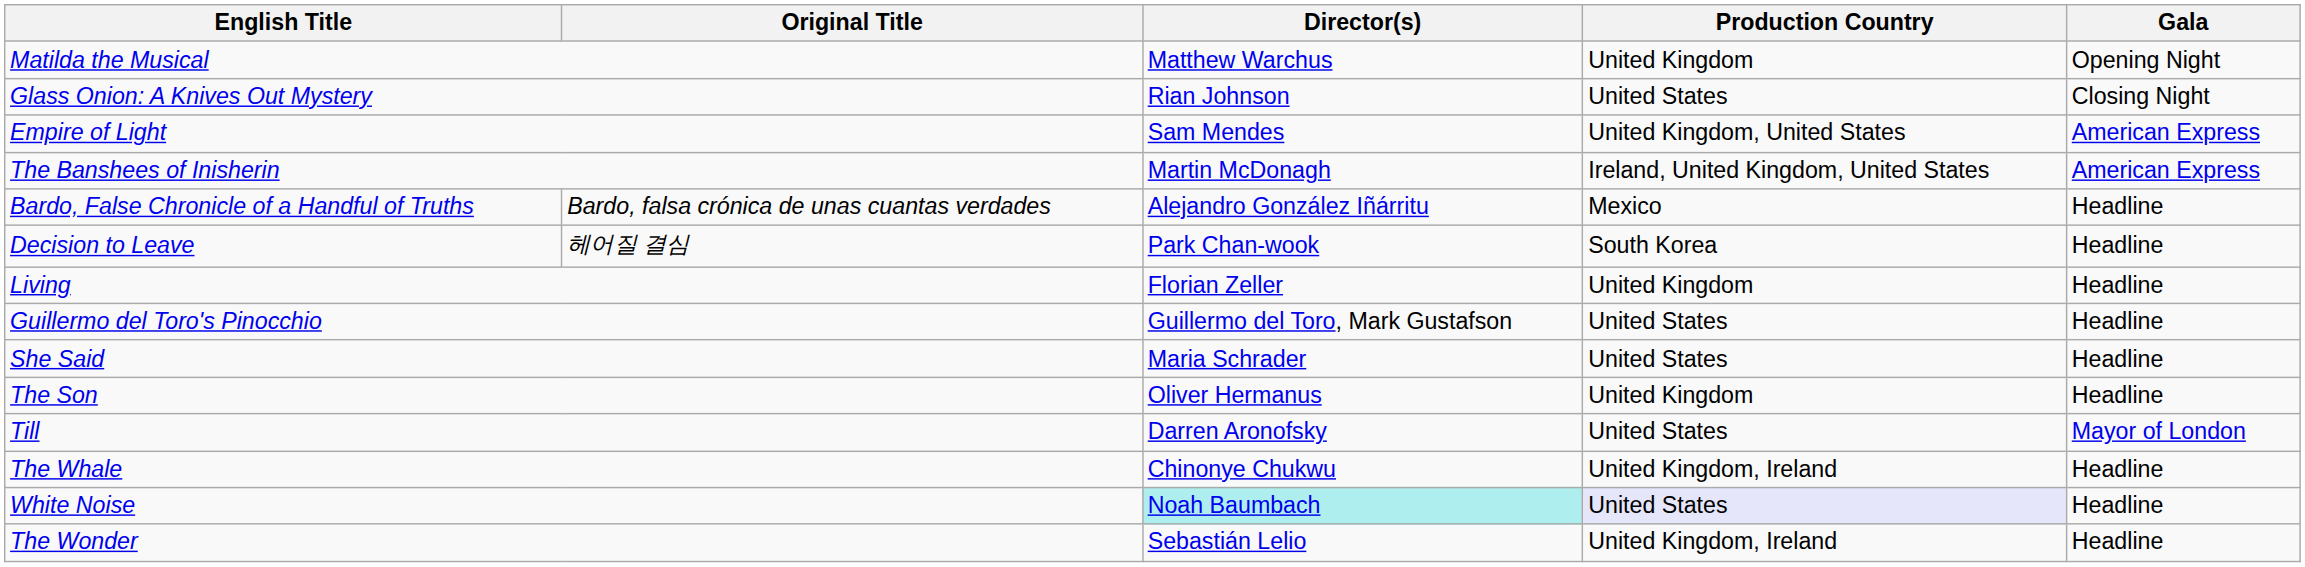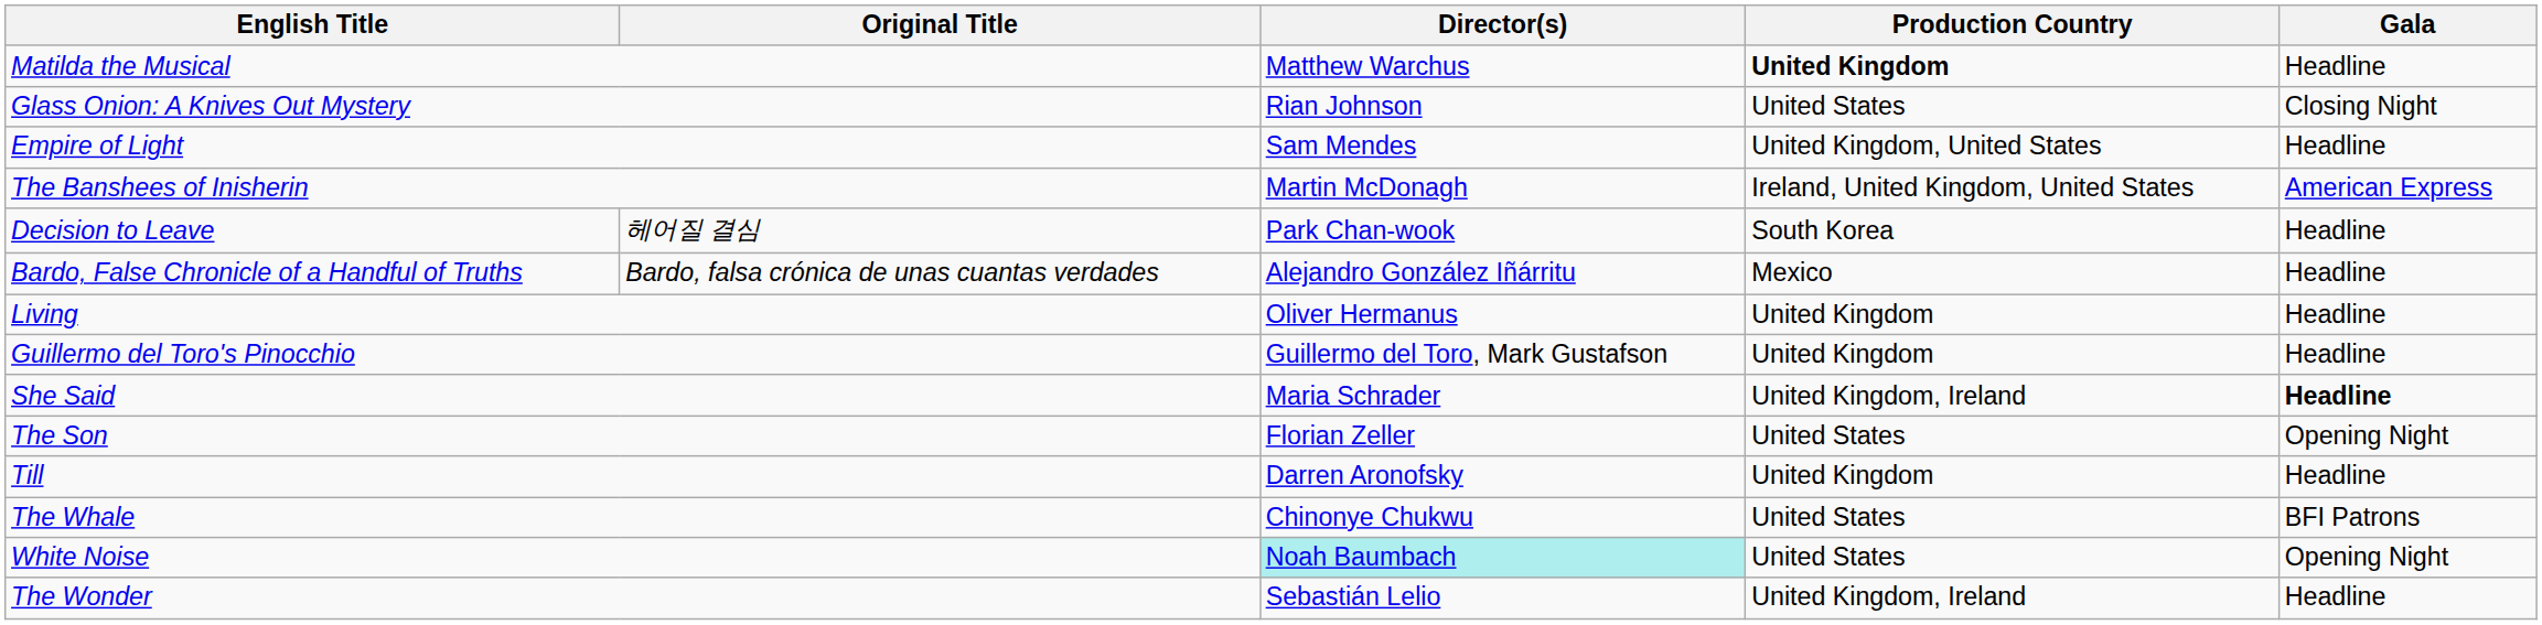Matilda the Musical | Production Country: normal -> bold
Matilda the Musical | Gala: Opening Night -> Headline
Empire of Light | Gala: American Express -> Headline
rows swapped: Bardo, False Chronicle of a Handful of Truths <-> Decision to Leave
Living | Director(s): Florian Zeller -> Oliver Hermanus
Guillermo del Toro's Pinocchio | Production Country: United States -> United Kingdom
She Said | Production Country: United States -> United Kingdom, Ireland
She Said | Gala: normal -> bold
The Son | Director(s): Oliver Hermanus -> Florian Zeller
The Son | Production Country: United Kingdom -> United States
The Son | Gala: Headline -> Opening Night
Till | Production Country: United States -> United Kingdom
Till | Gala: Mayor of London -> Headline
The Whale | Production Country: United Kingdom, Ireland -> United States
The Whale | Gala: Headline -> BFI Patrons
White Noise | Production Country: lavender background -> no background
White Noise | Gala: Headline -> Opening Night
